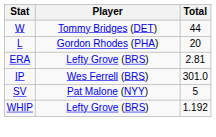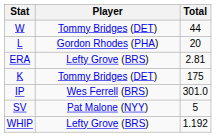+ row: K | Tommy Bridges (DET) | 175
